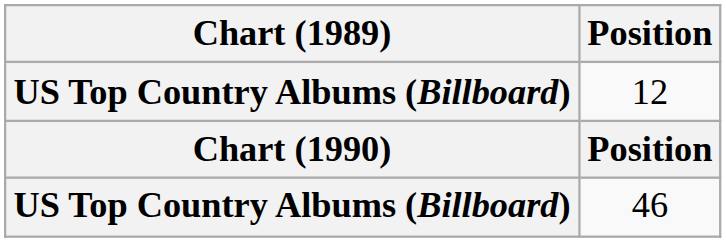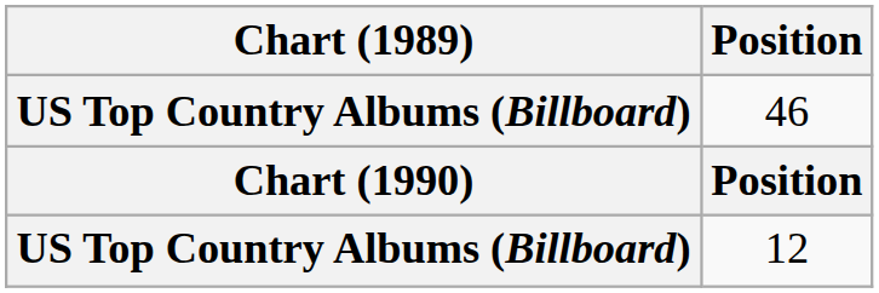rows swapped: 12 <-> 46
